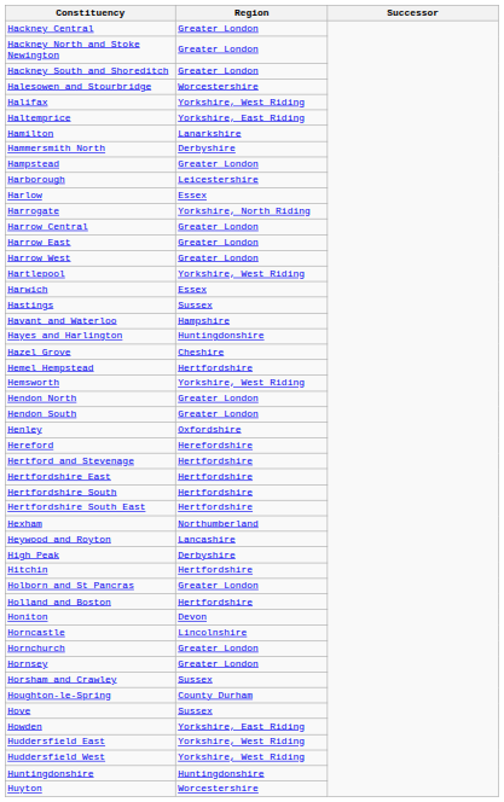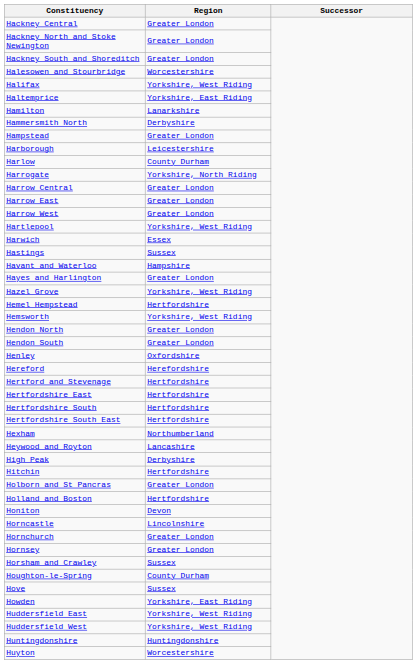Harlow | Region: Essex -> County Durham
Hayes and Harlington | Region: Huntingdonshire -> Greater London
Hazel Grove | Region: Cheshire -> Yorkshire, West Riding
